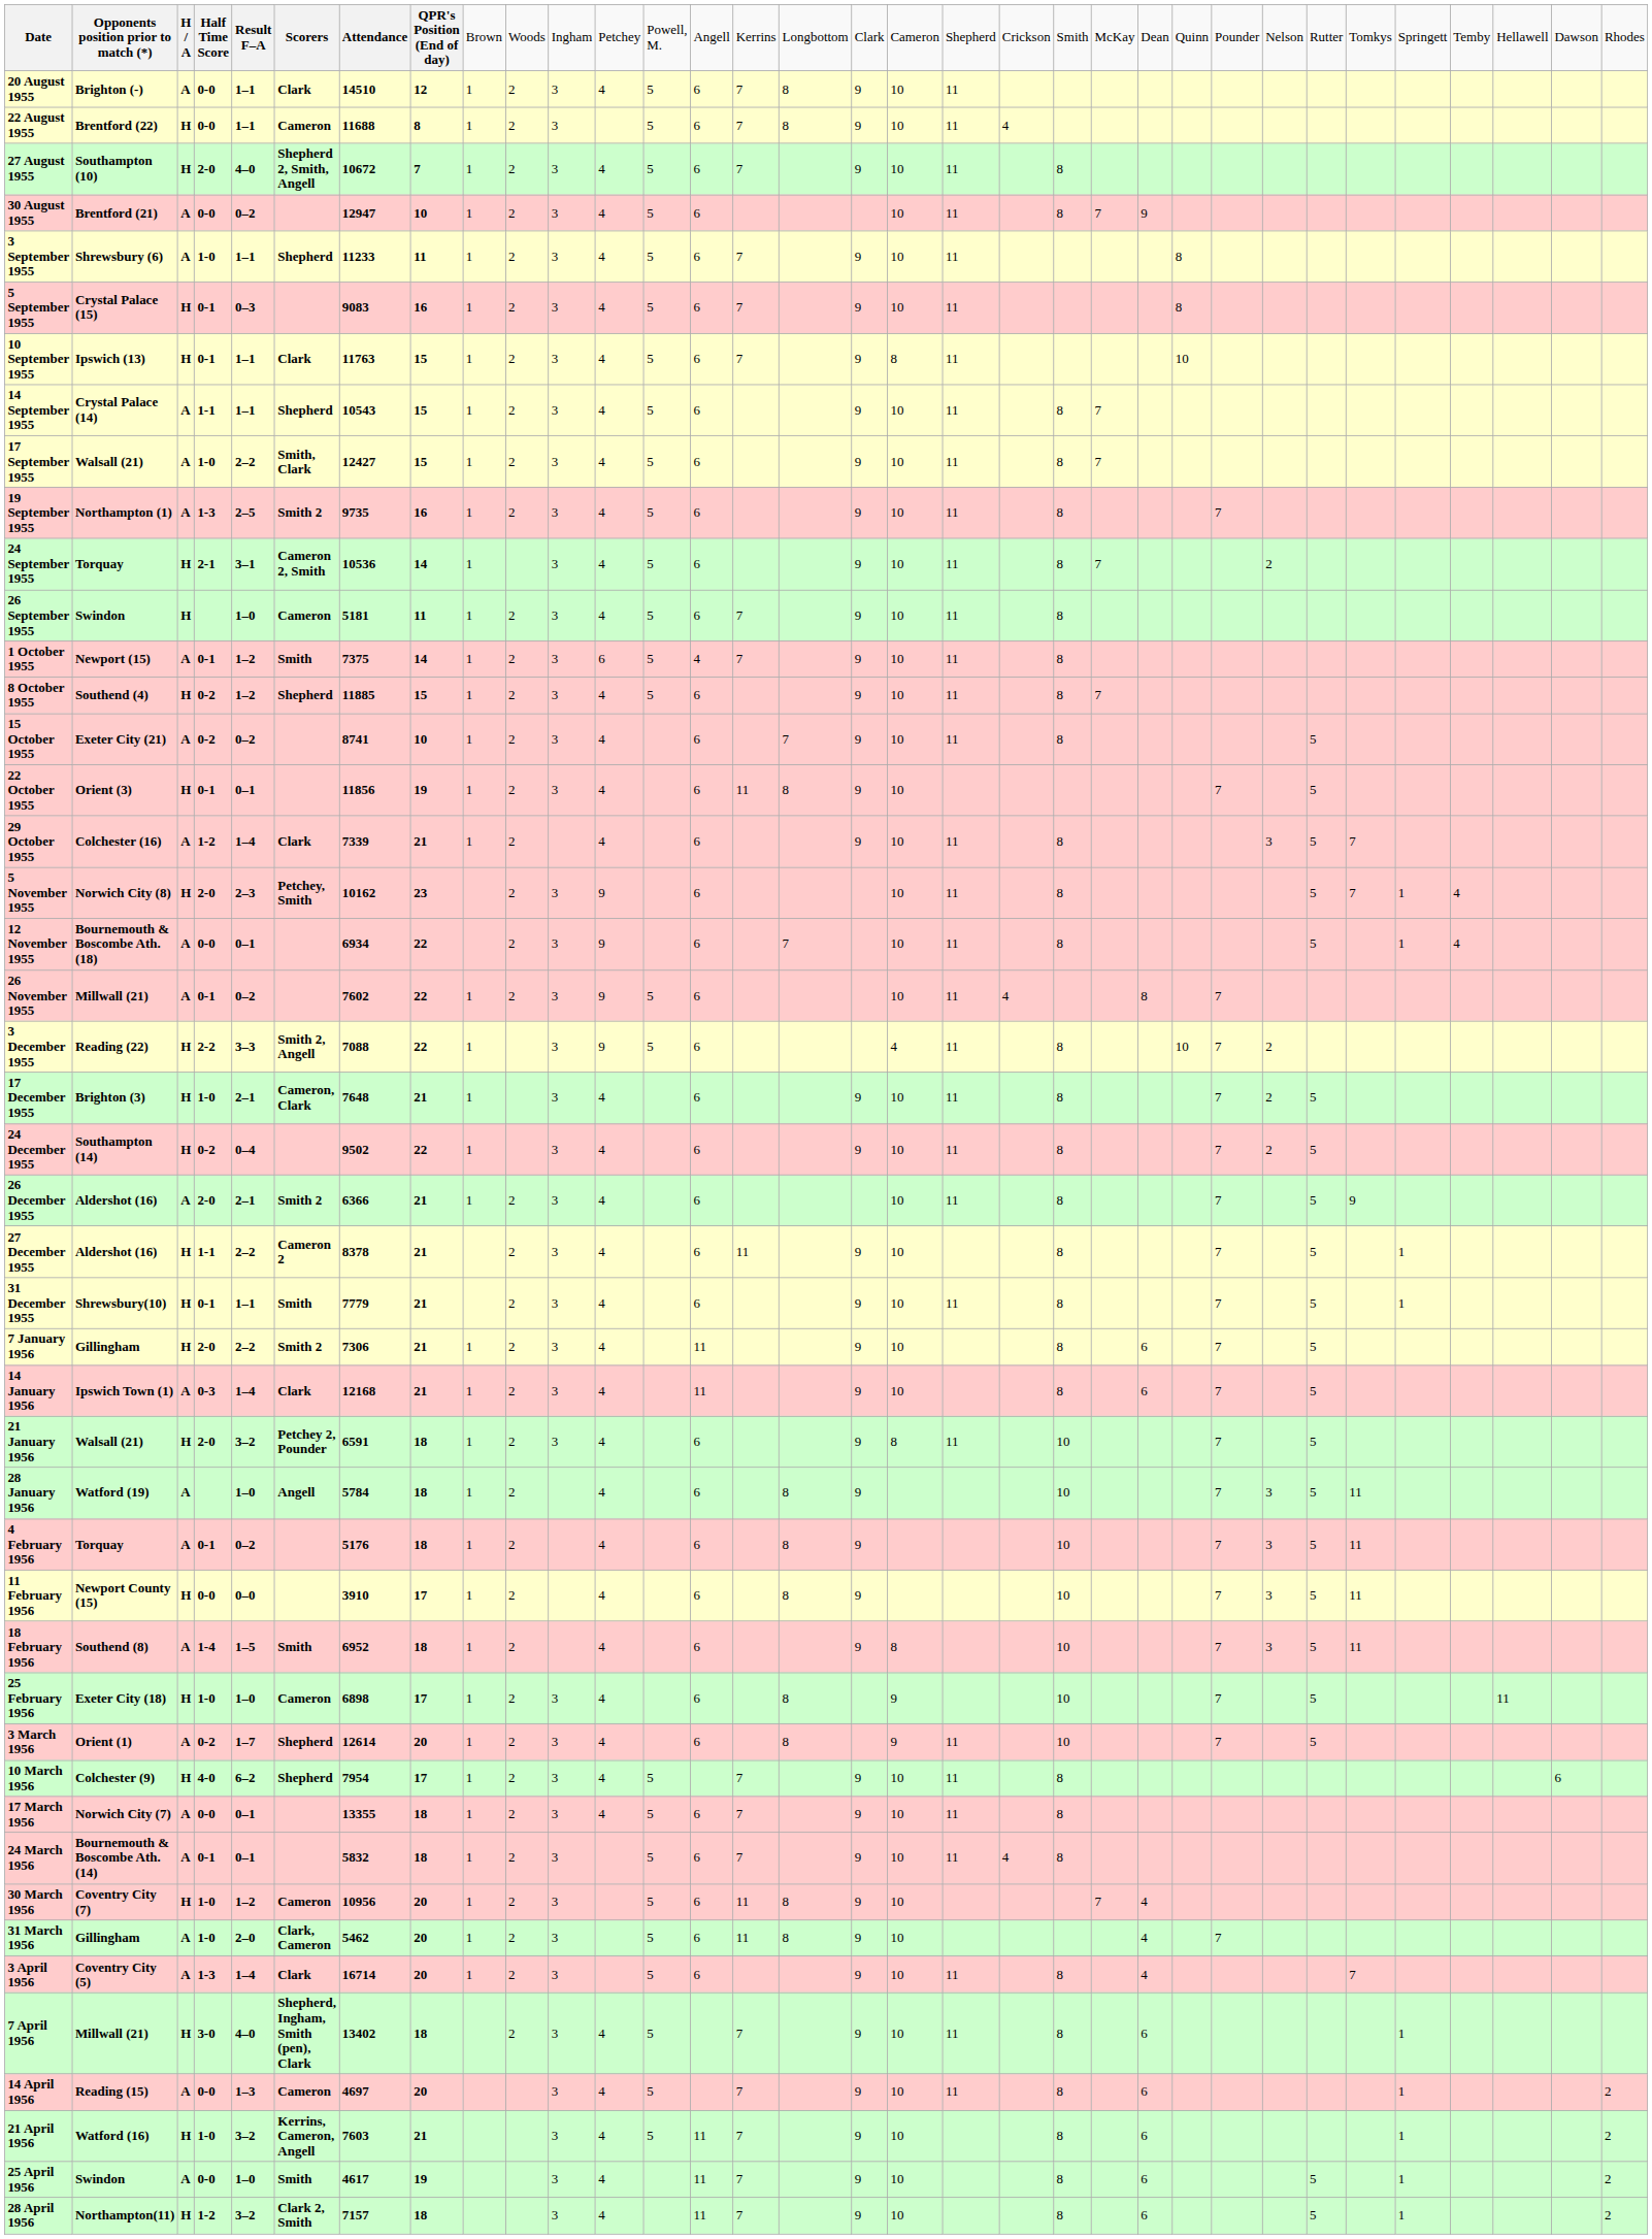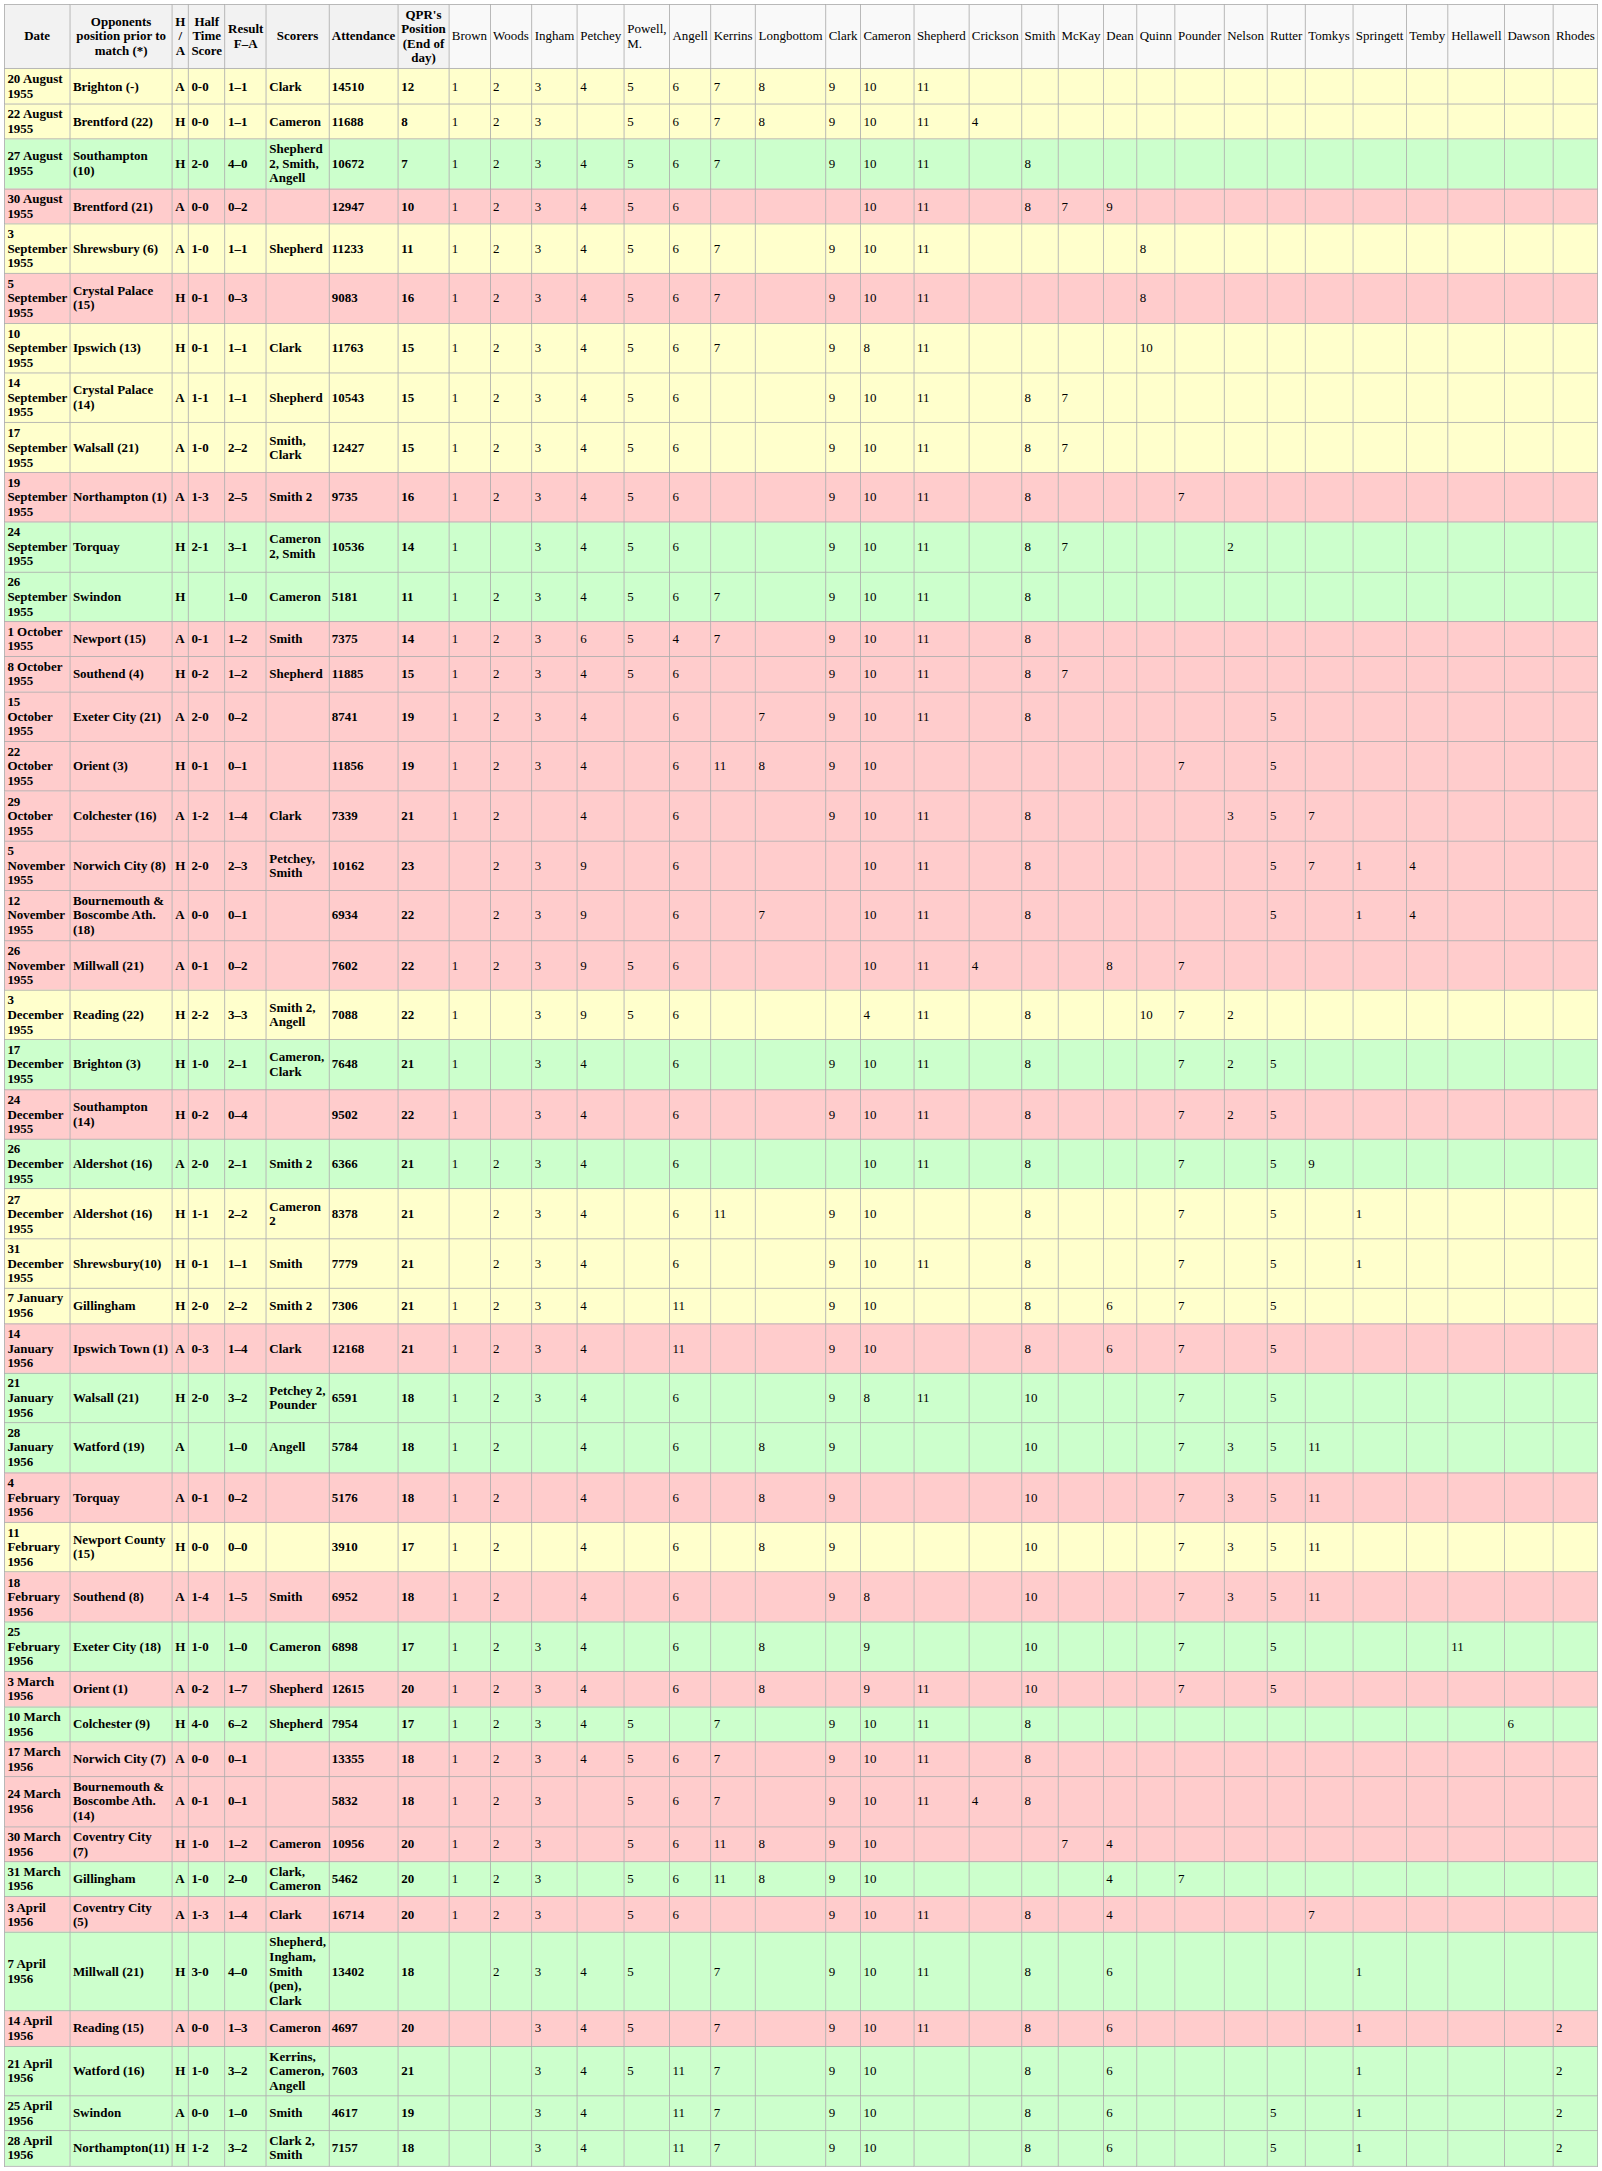15 October 1955 | column 4: 0-2 -> 2-0
15 October 1955 | column 8: 10 -> 19
3 March 1956 | column 7: 12614 -> 12615
